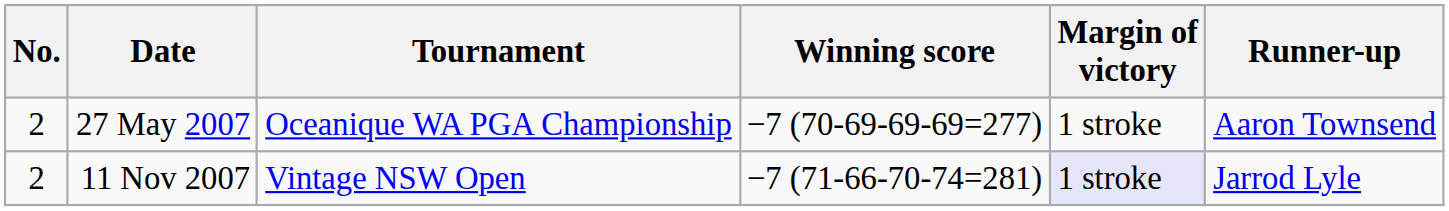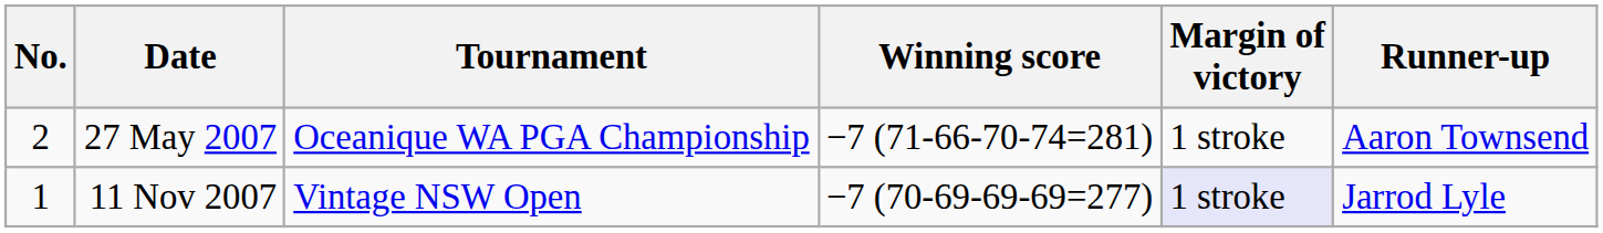27 May 2007 | Winning score: −7 (70-69-69-69=277) -> −7 (71-66-70-74=281)
11 Nov 2007 | No.: 2 -> 1
11 Nov 2007 | Winning score: −7 (71-66-70-74=281) -> −7 (70-69-69-69=277)
